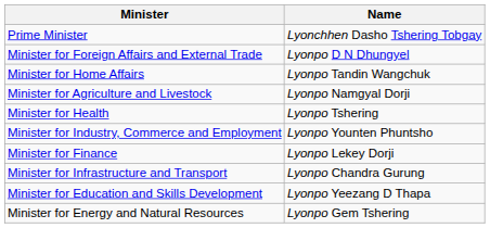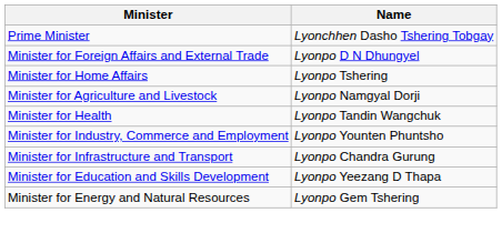Minister for Home Affairs | Name: Lyonpo Tandin Wangchuk -> Lyonpo Tshering
Minister for Health | Name: Lyonpo Tshering -> Lyonpo Tandin Wangchuk
- row: Minister for Finance | Lyonpo Lekey Dorji
